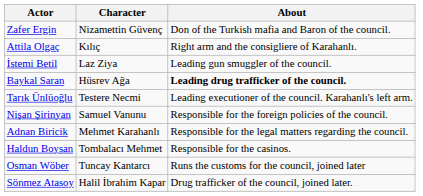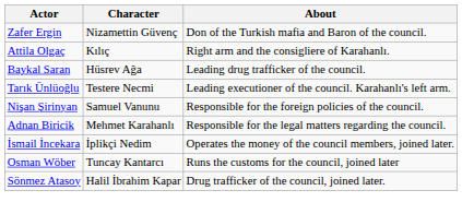- row: İstemi Betil | Laz Ziya | Leading gun smuggler of the council.
Baykal Saran | About: bold -> normal
- row: Haldun Boysan | Tombalacı Mehmet | Responsible for the casinos.
+ row: İsmail İncekara | İplikçi Nedim | Operates the money of the council members, joined later.
